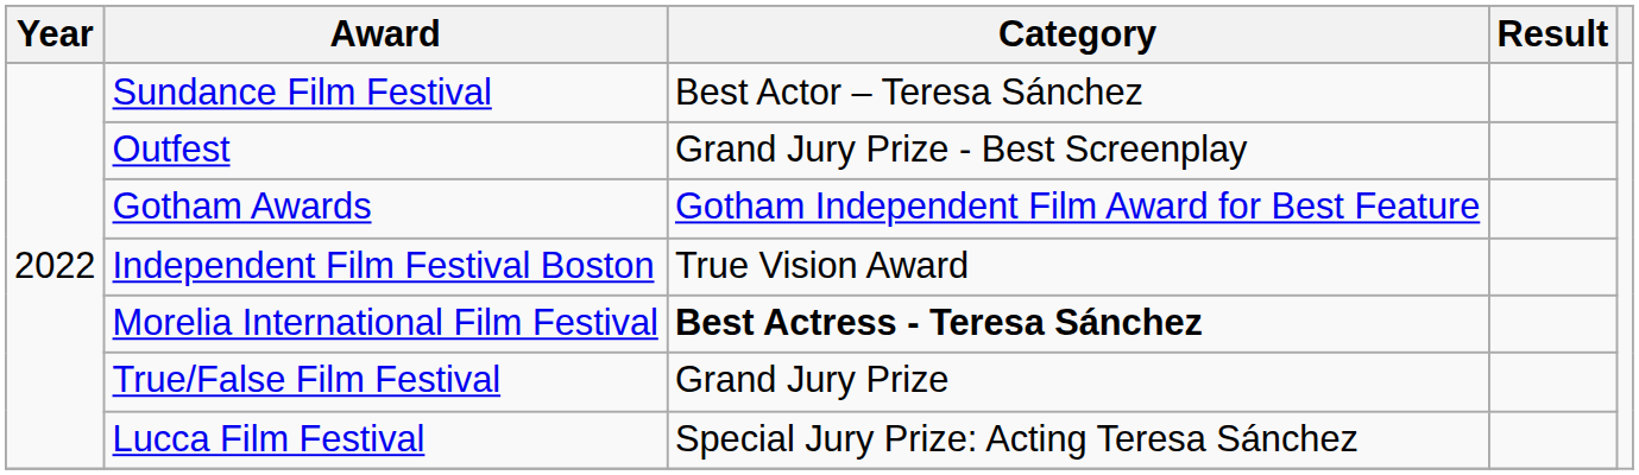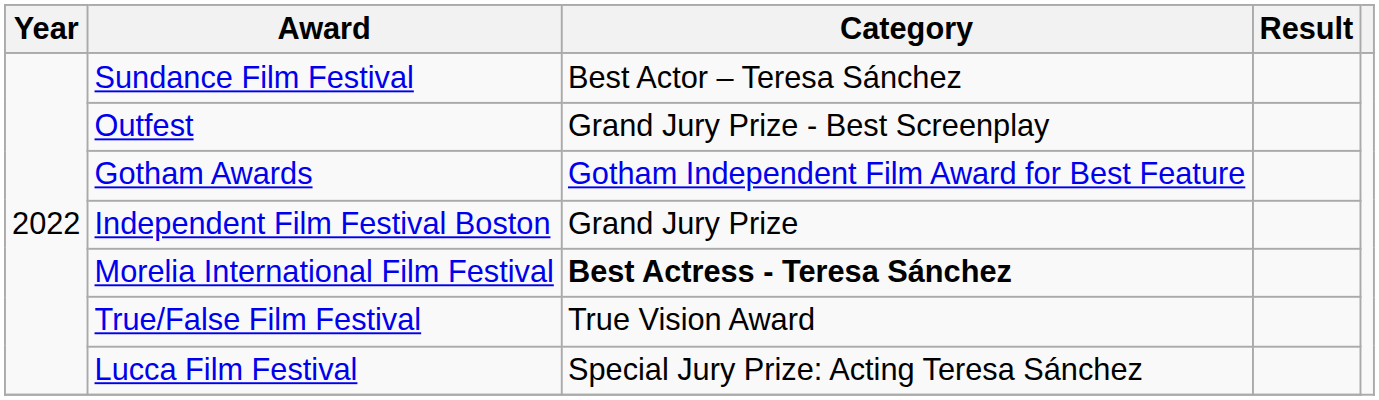Independent Film Festival Boston | Category: True Vision Award -> Grand Jury Prize
True/False Film Festival | Category: Grand Jury Prize -> True Vision Award
